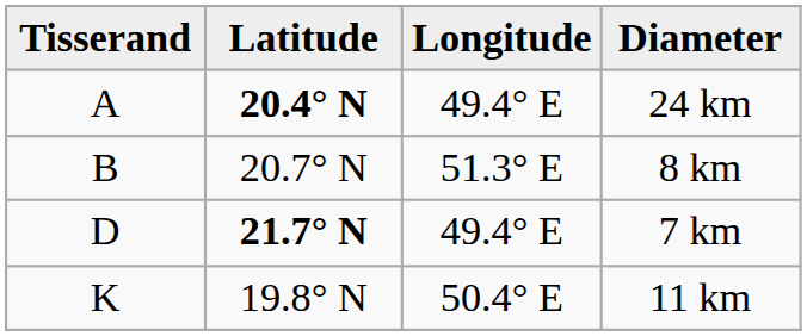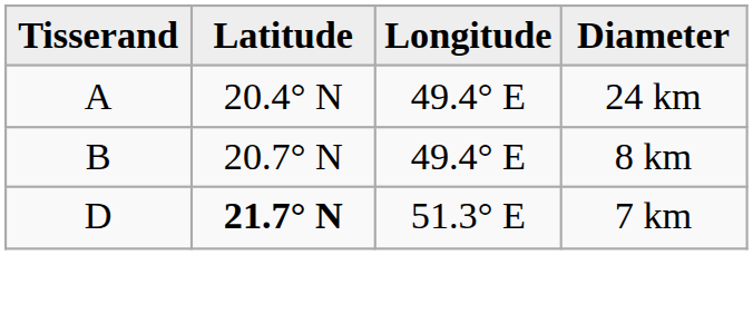24 km | Latitude: bold -> normal
8 km | Longitude: 51.3° E -> 49.4° E
7 km | Longitude: 49.4° E -> 51.3° E
- row: K | 19.8° N | 50.4° E | 11 km
